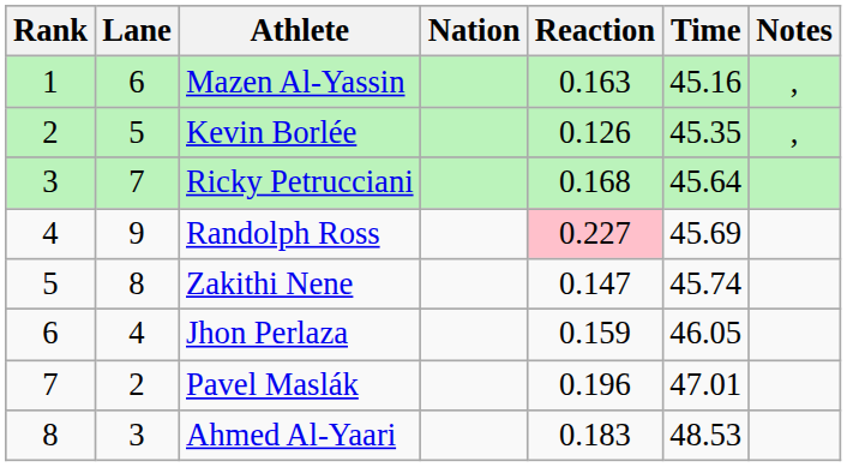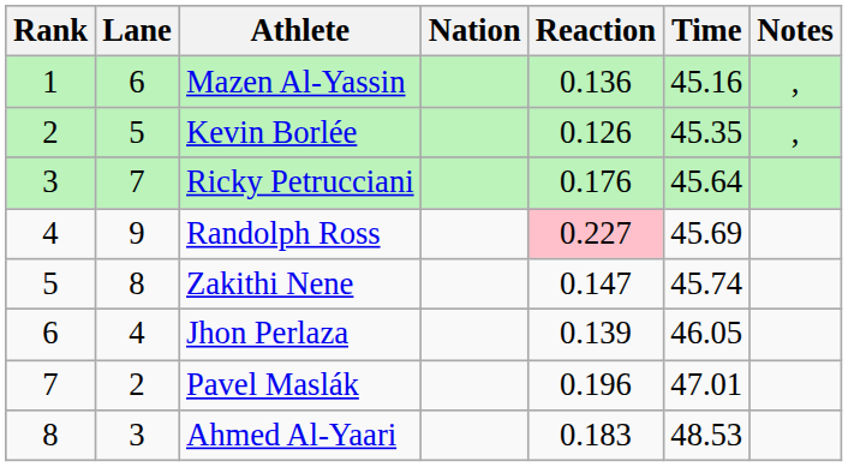Mazen Al-Yassin | Reaction: 0.163 -> 0.136
Ricky Petrucciani | Reaction: 0.168 -> 0.176
Jhon Perlaza | Reaction: 0.159 -> 0.139
